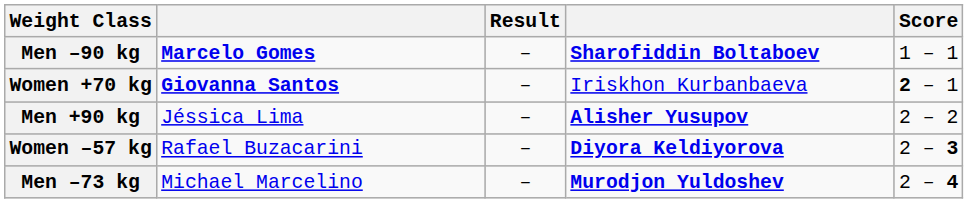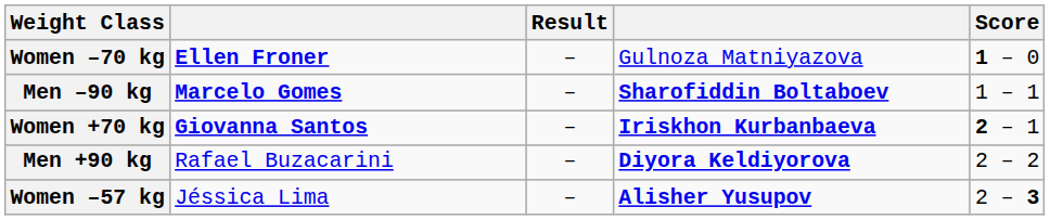+ row: Women –70 kg | Ellen Froner | – | Gulnoza Matniyazova | 1 – 0
Women +70 kg | column 4: normal -> bold
Men +90 kg | column 2: Jéssica Lima -> Rafael Buzacarini
Men +90 kg | column 4: Alisher Yusupov -> Diyora Keldiyorova
Women –57 kg | column 2: Rafael Buzacarini -> Jéssica Lima
Women –57 kg | column 4: Diyora Keldiyorova -> Alisher Yusupov
- row: Men –73 kg | Michael Marcelino | – | Murodjon Yuldoshev | 2 – 4
